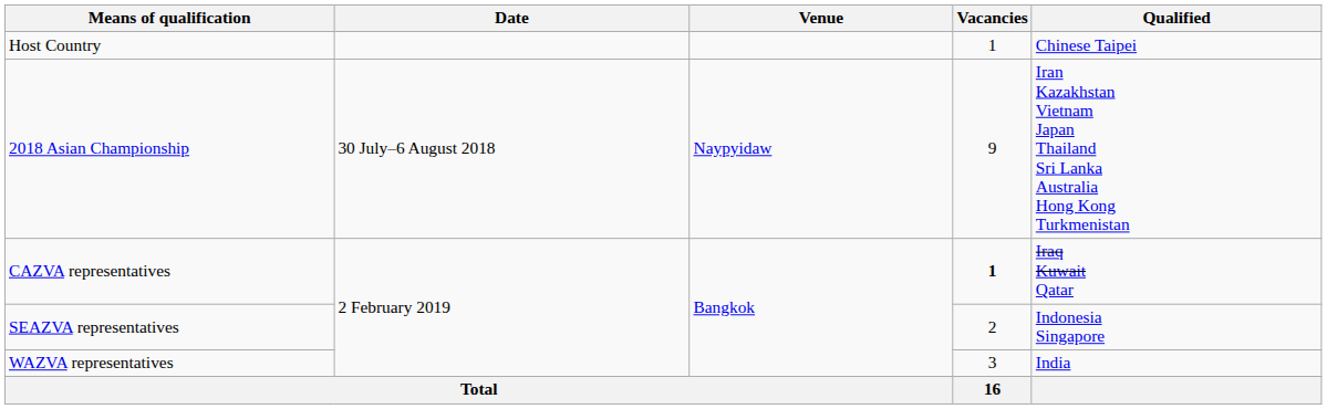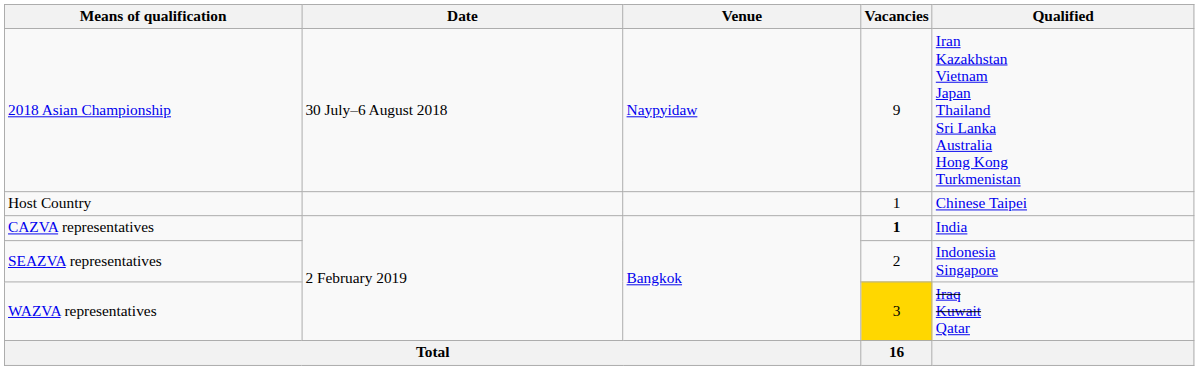rows swapped: Host Country <-> 2018 Asian Championship
CAZVA representatives | Qualified: Iraq Kuwait Qatar -> India
WAZVA representatives | Vacancies: no background -> gold background
WAZVA representatives | Qualified: India -> Iraq Kuwait Qatar
